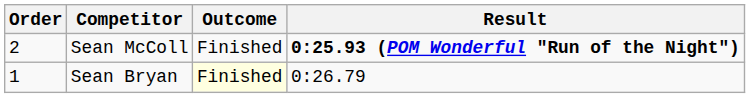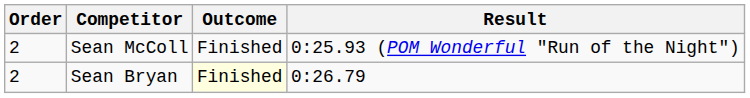Sean McColl | Result: bold -> normal
Sean Bryan | Order: 1 -> 2
